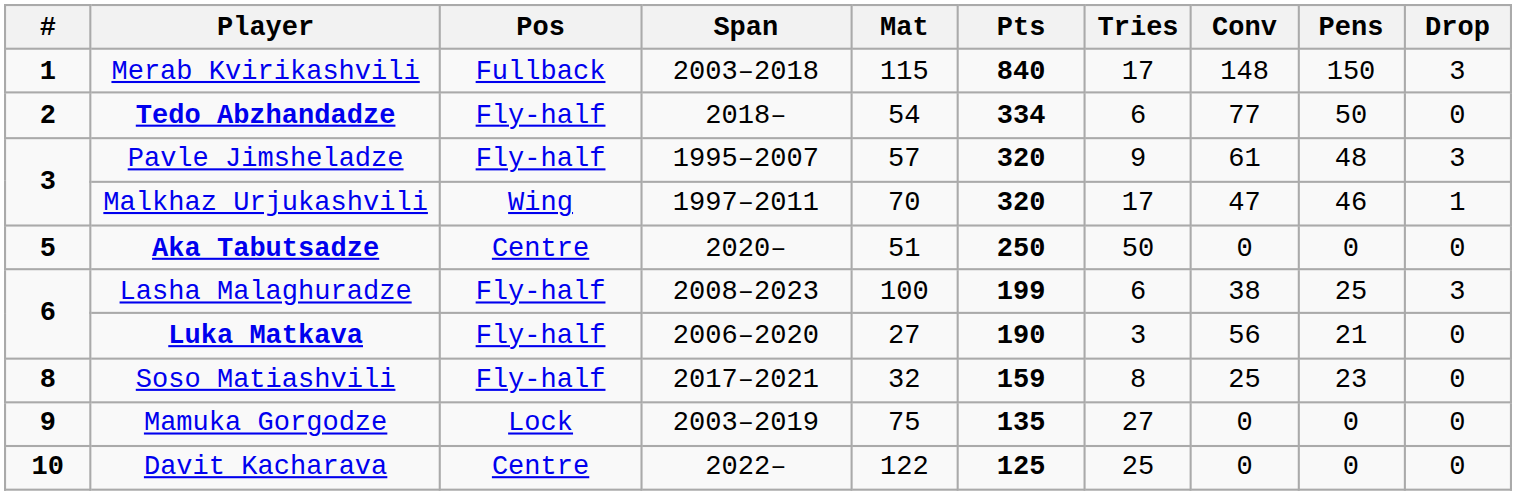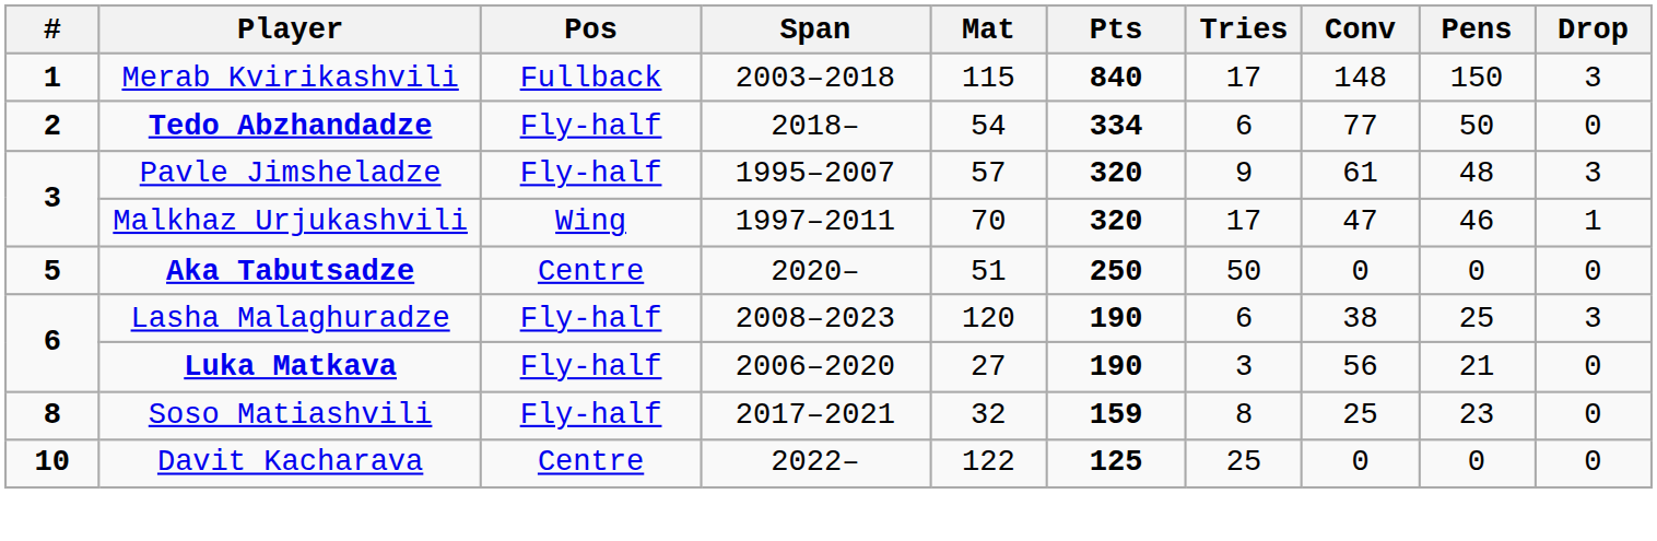Lasha Malaghuradze | Mat: 100 -> 120
Lasha Malaghuradze | Pts: 199 -> 190
- row: 9 | Mamuka Gorgodze | Lock | 2003–2019 | 75 | 135 | 27 | 0 | 0 | 0
